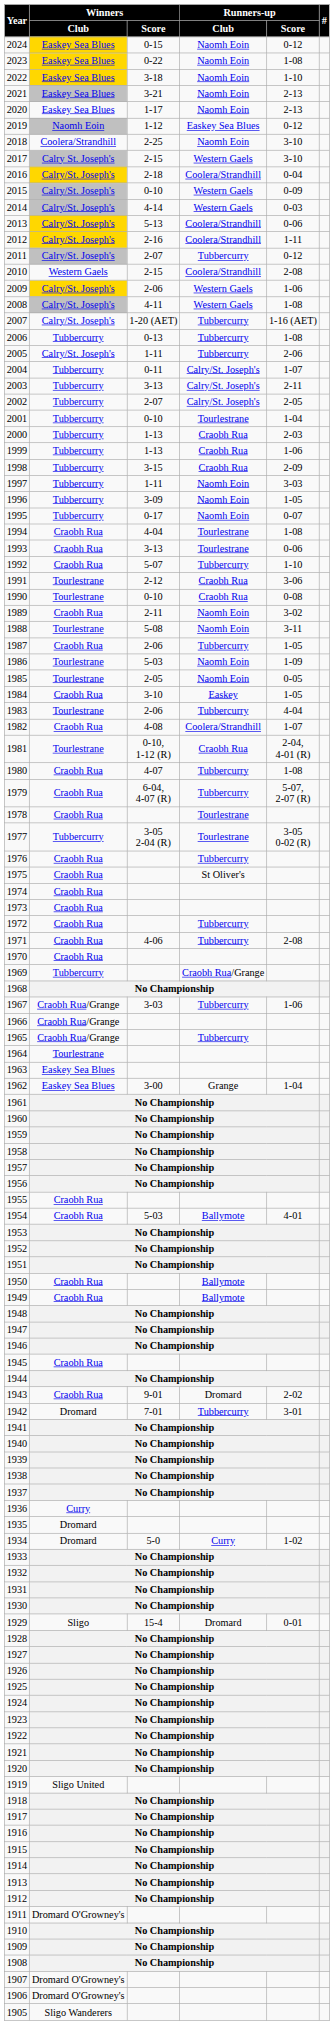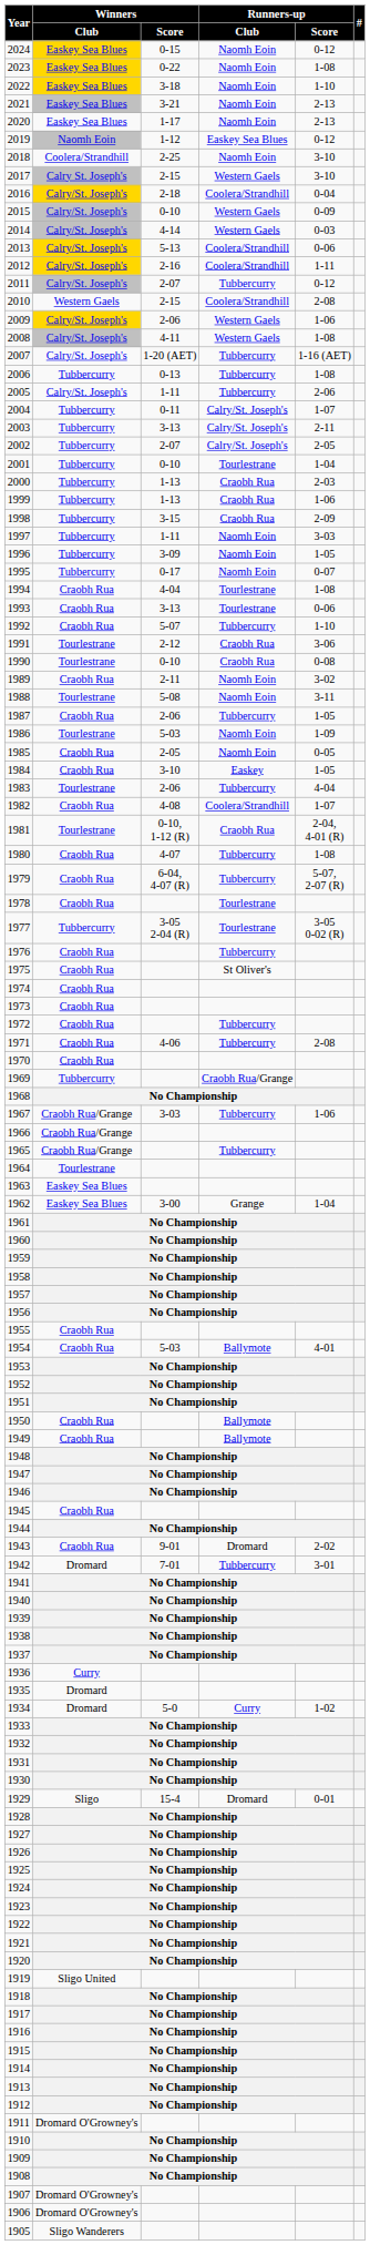1985 | Winners / Club: Tourlestrane -> Craobh Rua
